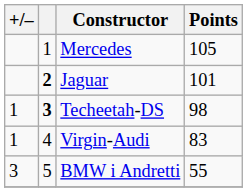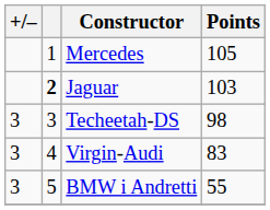Jaguar | Points: 101 -> 103
Techeetah-DS | +/–: 1 -> 3
Techeetah-DS | column 2: bold -> normal
Virgin-Audi | +/–: 1 -> 3
